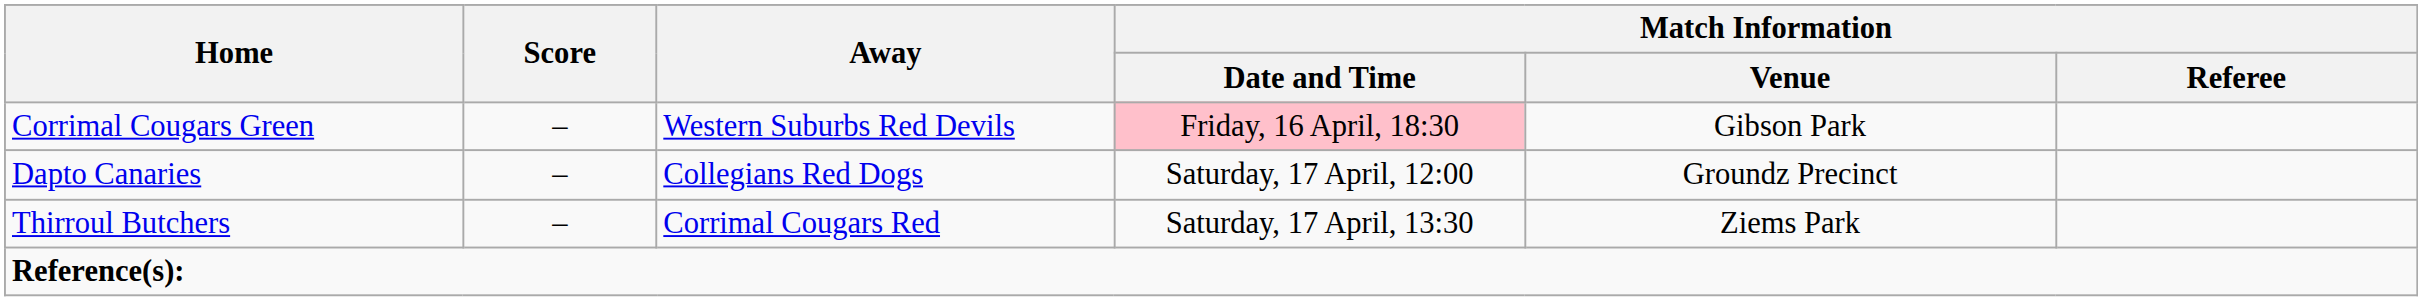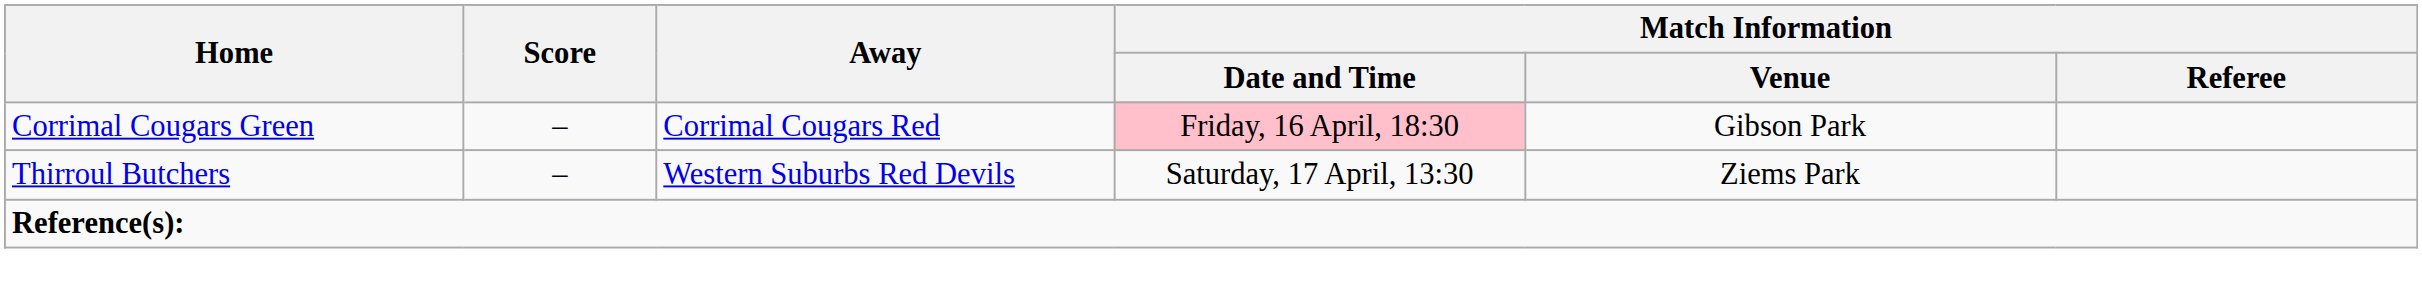Corrimal Cougars Green | Away: Western Suburbs Red Devils -> Corrimal Cougars Red
- row: Dapto Canaries | – | Collegians Red Dogs | Saturday, 17 April, 12:00 | Groundz Precinct
Thirroul Butchers | Away: Corrimal Cougars Red -> Western Suburbs Red Devils
